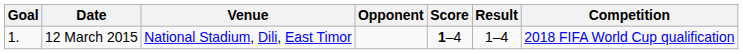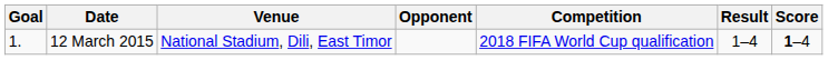columns swapped: Score <-> Competition
